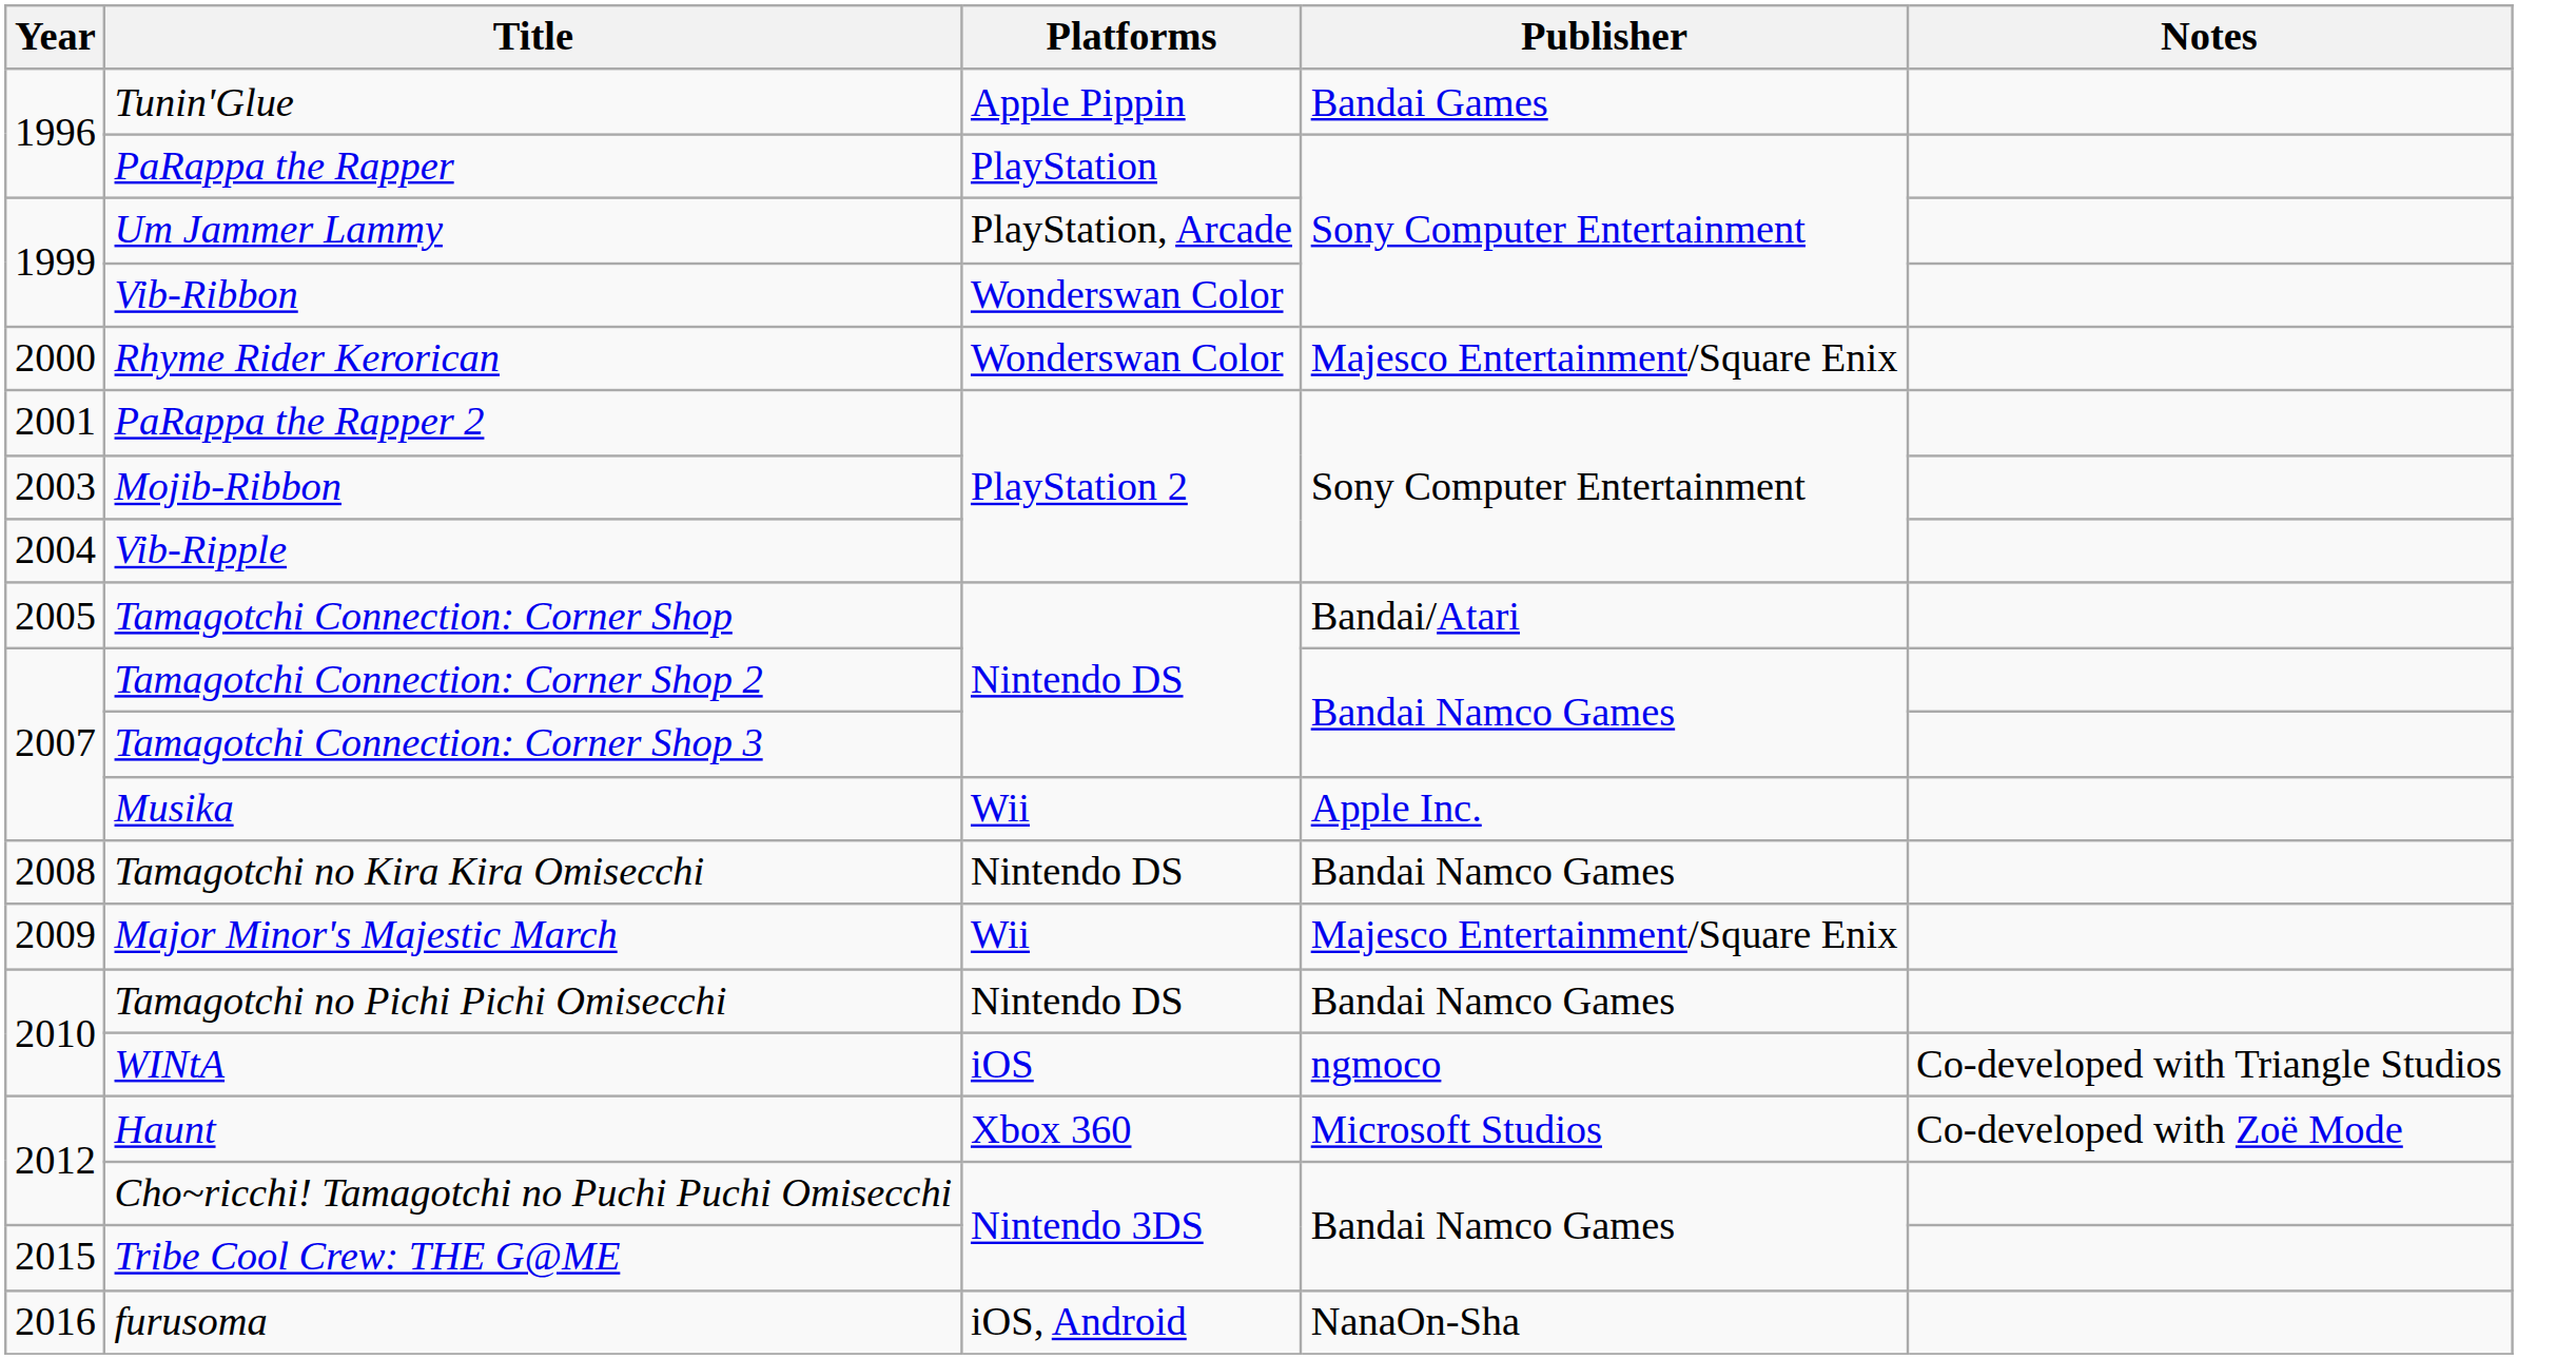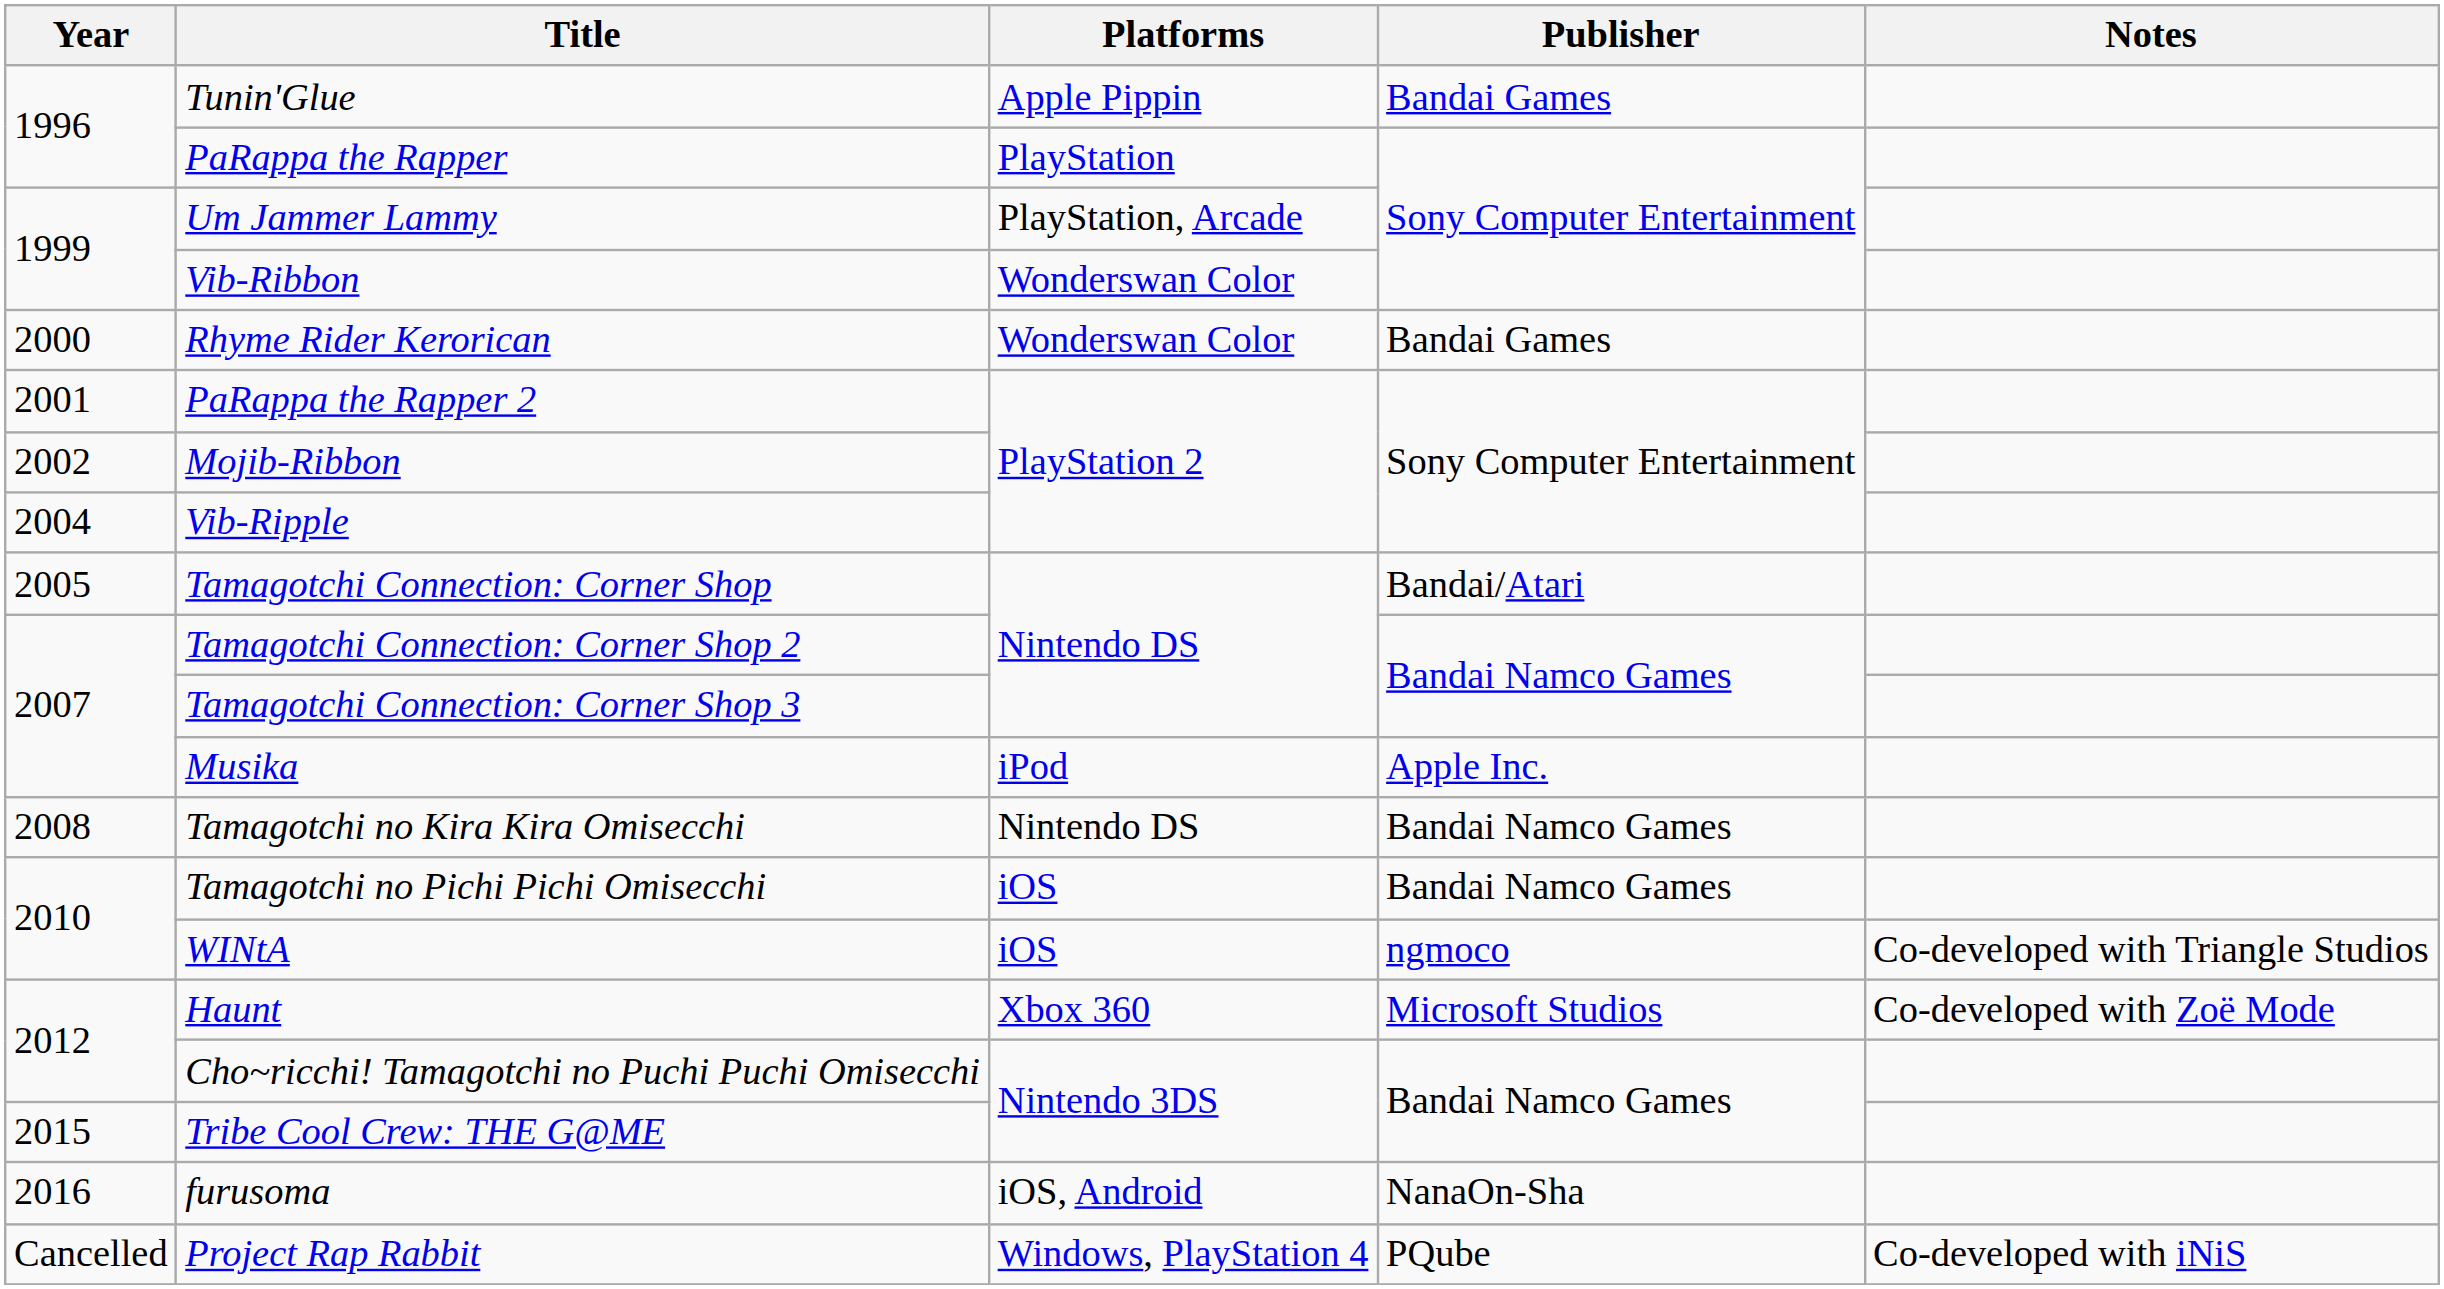Rhyme Rider Kerorican | Publisher: Majesco Entertainment/Square Enix -> Bandai Games
Mojib-Ribbon | Year: 2003 -> 2002
Musika | Platforms: Wii -> iPod
- row: 2009 | Major Minor's Majestic March | Wii | Majesco Entertainment/Square Enix
Tamagotchi no Pichi Pichi Omisecchi | Platforms: Nintendo DS -> iOS
+ row: Cancelled | Project Rap Rabbit | Windows, PlayStation 4 | PQube | Co-developed with iNiS
